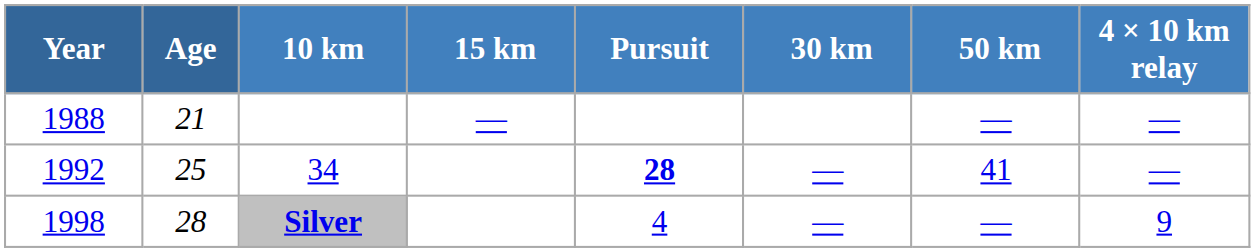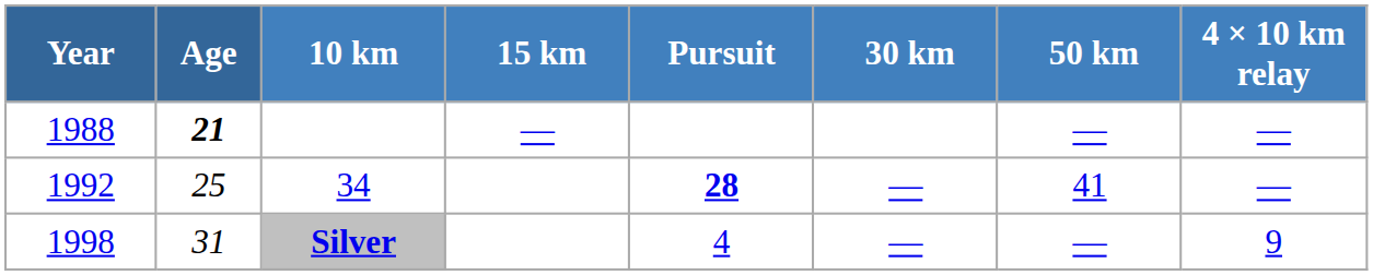1988 | Age: normal -> bold
1998 | Age: 28 -> 31
